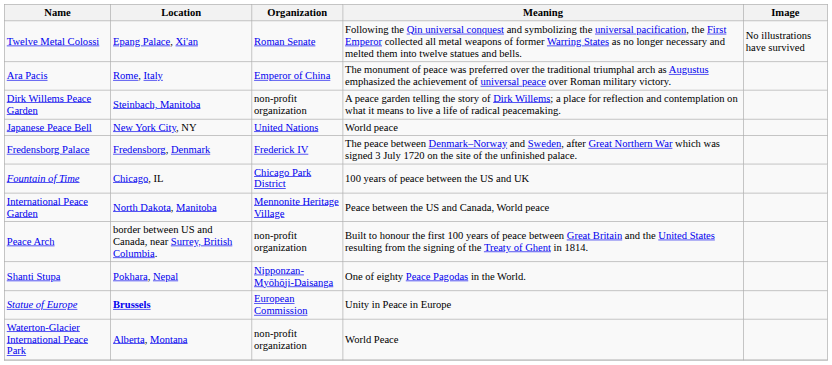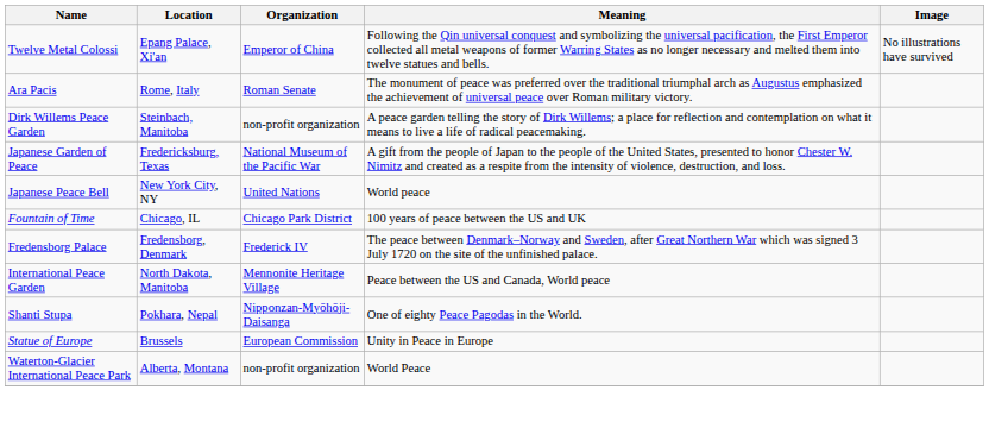Twelve Metal Colossi | Organization: Roman Senate -> Emperor of China
Ara Pacis | Organization: Emperor of China -> Roman Senate
+ row: Japanese Garden of Peace | Fredericksburg, Texas | National Museum of the Pacific War | A gift from the people of Japan to the people of the United States, presented to honor Chester W. Nimitz and created as a respite from the intensity of violence, destruction, and loss.
rows swapped: Fountain of Time <-> Fredensborg Palace
- row: Peace Arch | border between US and Canada, near Surrey, British Columbia. | non-profit organization | Built to honour the first 100 years of peace between Great Britain and the United States resulting from the signing of the Treaty of Ghent in 1814.
Statue of Europe | Location: bold -> normal
